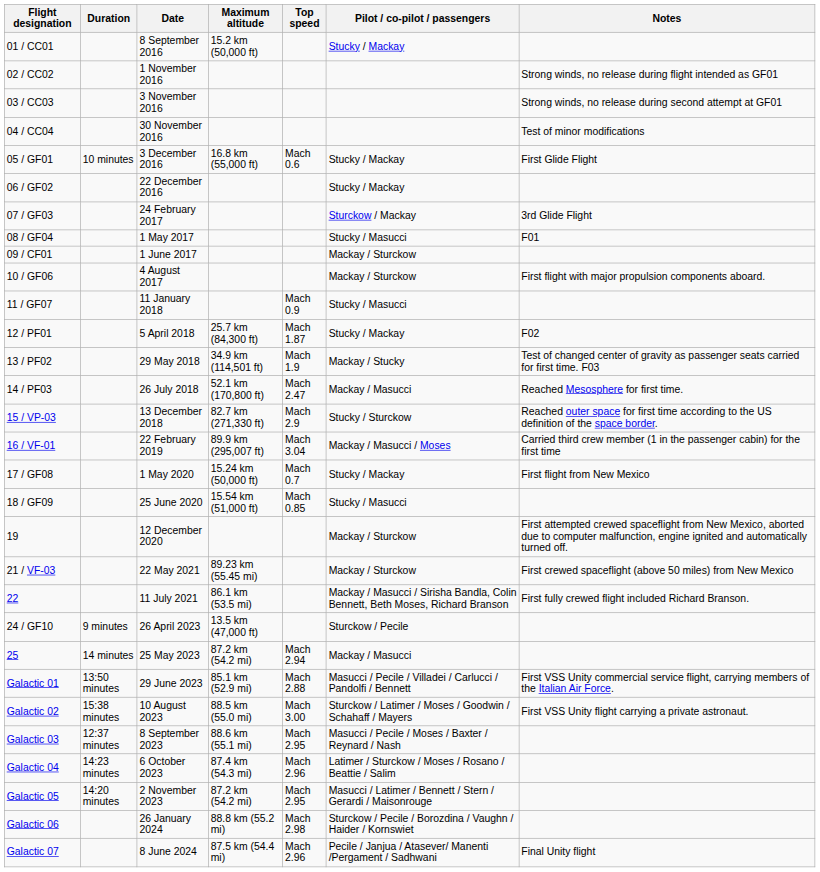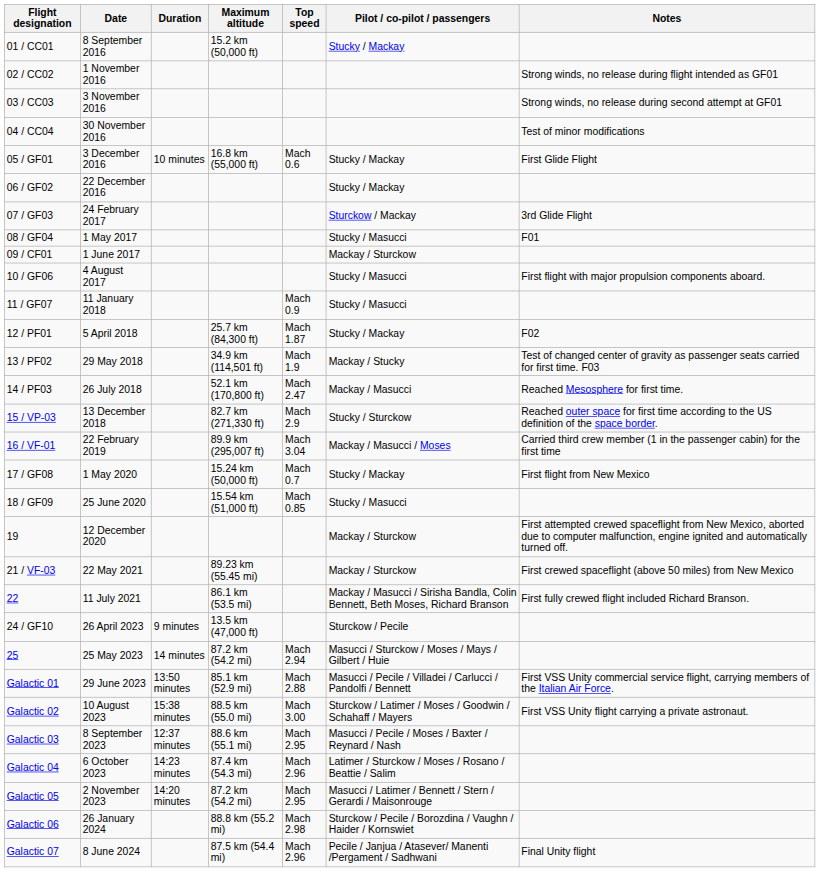columns swapped: Date <-> Duration
10 / GF06 | Pilot / co-pilot / passengers: Mackay / Sturckow -> Stucky / Masucci
25 | Pilot / co-pilot / passengers: Mackay / Masucci -> Masucci / Sturckow / Moses / Mays / Gilbert / Huie
